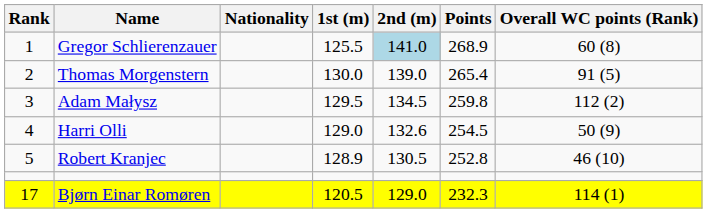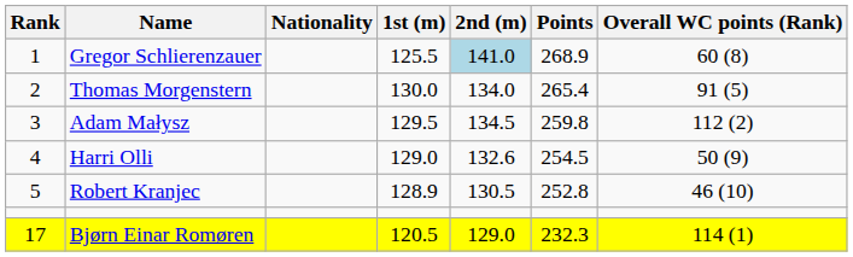Thomas Morgenstern | 2nd (m): 139.0 -> 134.0
